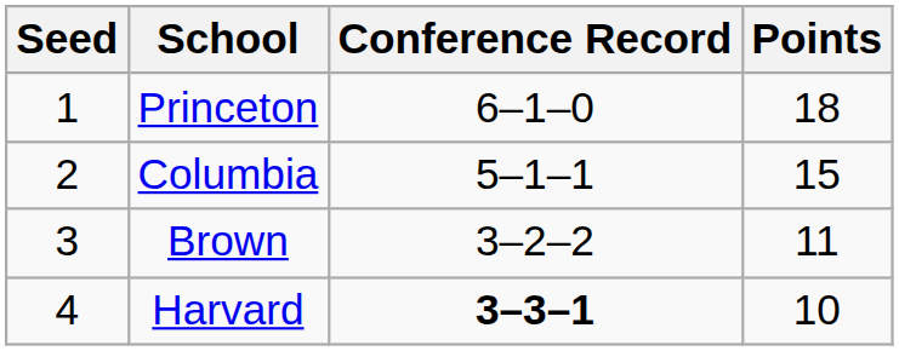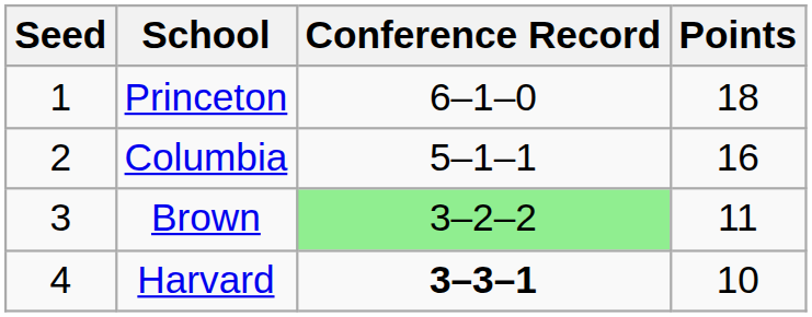Columbia | Points: 15 -> 16
Brown | Conference Record: no background -> lightgreen background
